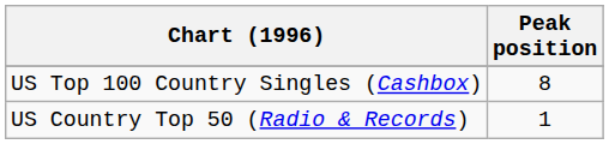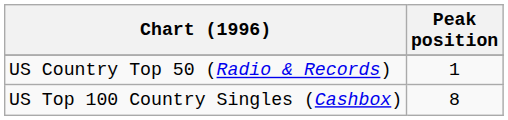rows swapped: US Country Top 50 (Radio & Records) <-> US Top 100 Country Singles (Cashbox)
